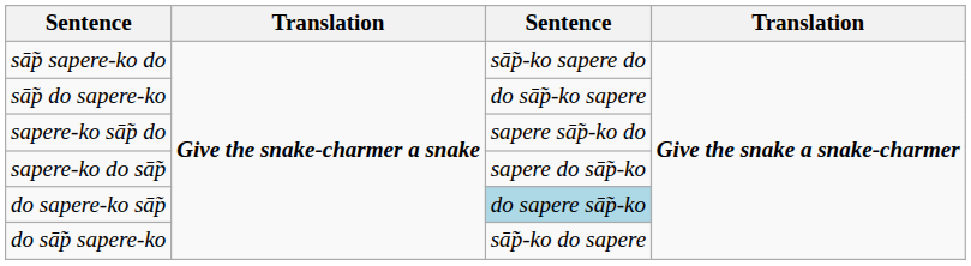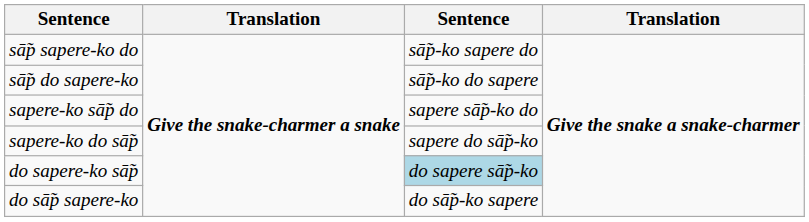sā̃p do sapere-ko | column 3: do sā̃p-ko sapere -> sā̃p-ko do sapere
do sā̃p sapere-ko | column 3: sā̃p-ko do sapere -> do sā̃p-ko sapere
